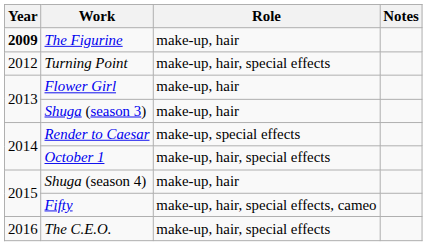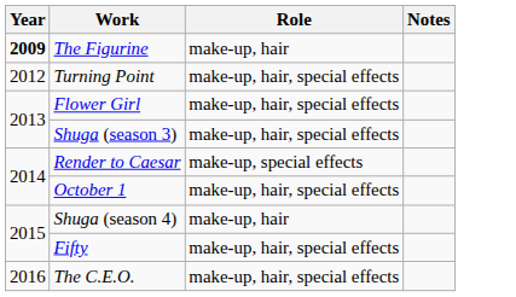Flower Girl | Role: make-up, hair -> make-up, hair, special effects
Shuga (season 3) | Role: make-up, hair -> make-up, hair, special effects
Fifty | Role: make-up, hair, special effects, cameo -> make-up, hair, special effects
